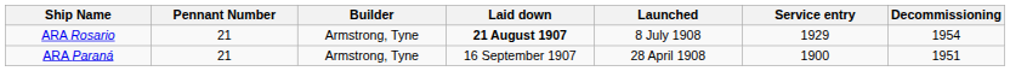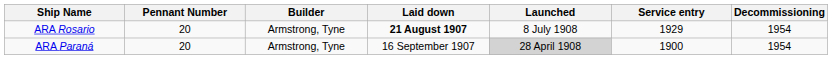ARA Rosario | Pennant Number: 21 -> 20
ARA Paraná | Pennant Number: 21 -> 20
ARA Paraná | Launched: no background -> lightgrey background
ARA Paraná | Decommissioning: 1951 -> 1954
